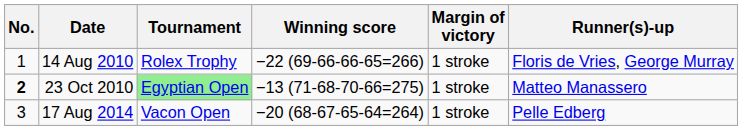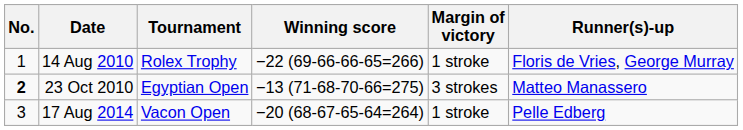23 Oct 2010 | Tournament: lightgreen background -> no background
23 Oct 2010 | Margin of victory: 1 stroke -> 3 strokes
